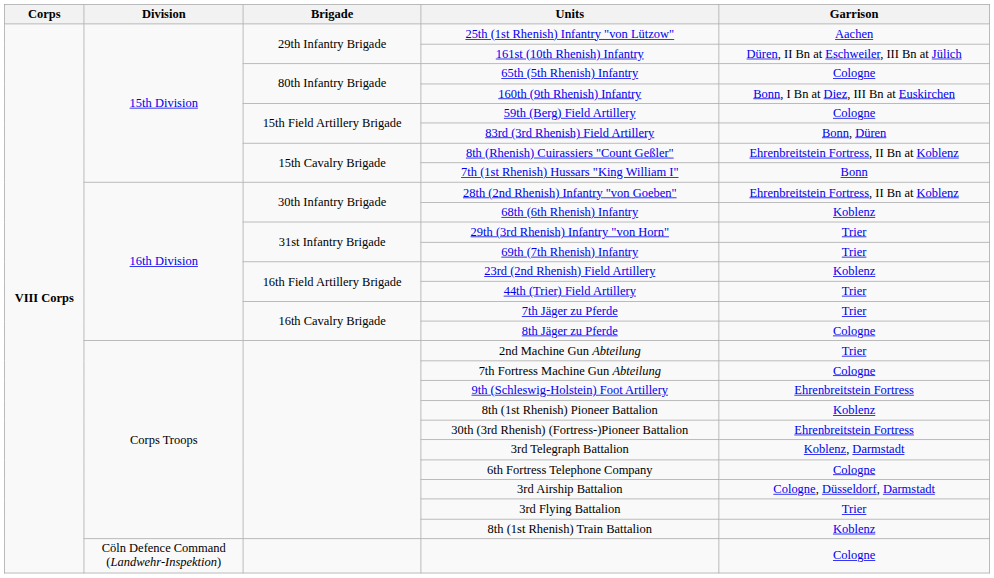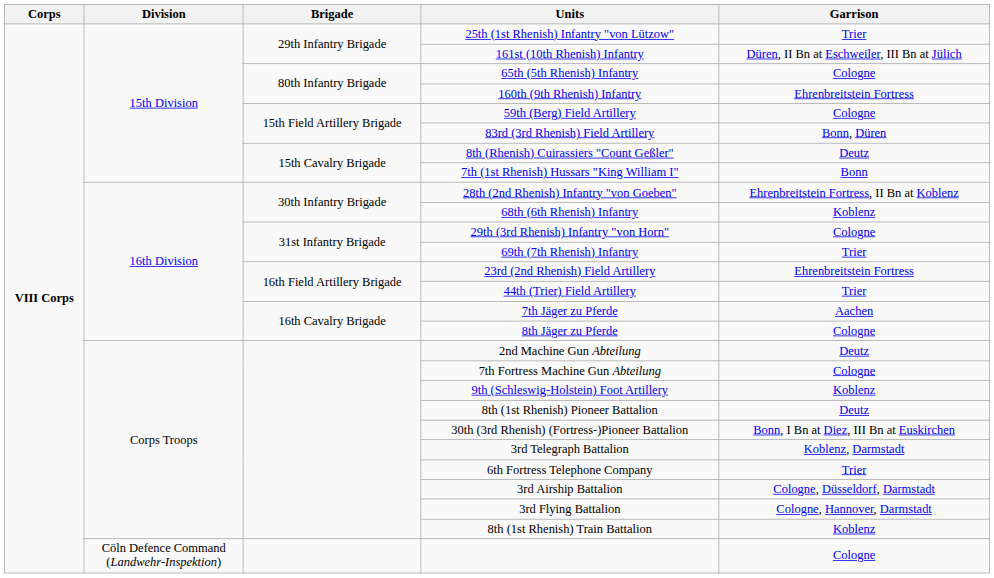25th (1st Rhenish) Infantry "von Lützow" | Garrison: Aachen -> Trier
160th (9th Rhenish) Infantry | Garrison: Bonn, I Bn at Diez, III Bn at Euskirchen -> Ehrenbreitstein Fortress
8th (Rhenish) Cuirassiers "Count Geßler" | Garrison: Ehrenbreitstein Fortress, II Bn at Koblenz -> Deutz
29th (3rd Rhenish) Infantry "von Horn" | Garrison: Trier -> Cologne
23rd (2nd Rhenish) Field Artillery | Garrison: Koblenz -> Ehrenbreitstein Fortress
7th Jäger zu Pferde | Garrison: Trier -> Aachen
2nd Machine Gun Abteilung | Garrison: Trier -> Deutz
9th (Schleswig-Holstein) Foot Artillery | Garrison: Ehrenbreitstein Fortress -> Koblenz
8th (1st Rhenish) Pioneer Battalion | Garrison: Koblenz -> Deutz
30th (3rd Rhenish) (Fortress-)Pioneer Battalion | Garrison: Ehrenbreitstein Fortress -> Bonn, I Bn at Diez, III Bn at Euskirchen
6th Fortress Telephone Company | Garrison: Cologne -> Trier
3rd Flying Battalion | Garrison: Trier -> Cologne, Hannover, Darmstadt
